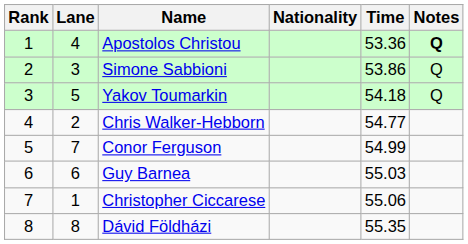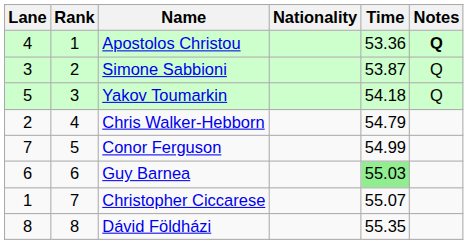columns swapped: Rank <-> Lane
Simone Sabbioni | Time: 53.86 -> 53.87
Chris Walker-Hebborn | Time: 54.77 -> 54.79
Guy Barnea | Time: no background -> lightgreen background
Christopher Ciccarese | Time: 55.06 -> 55.07
